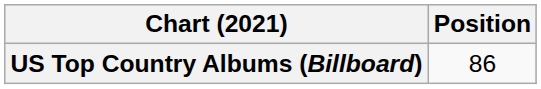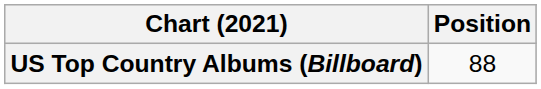US Top Country Albums (Billboard) | Position: 86 -> 88
